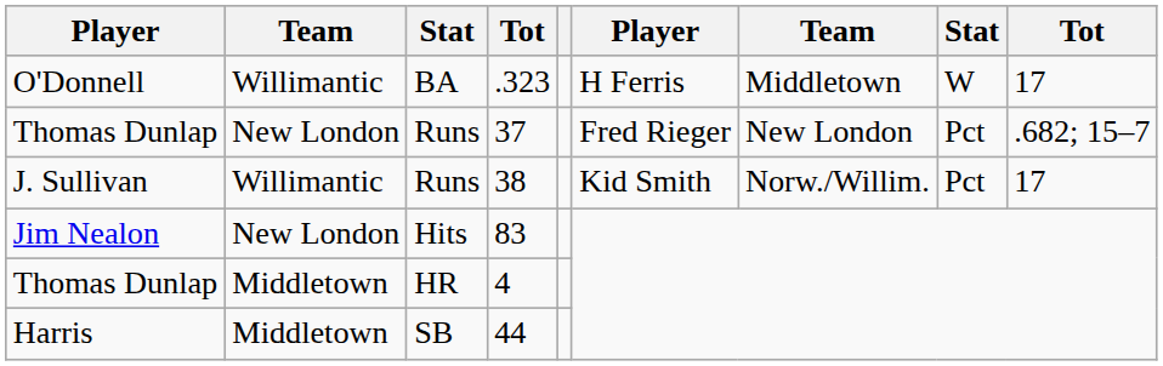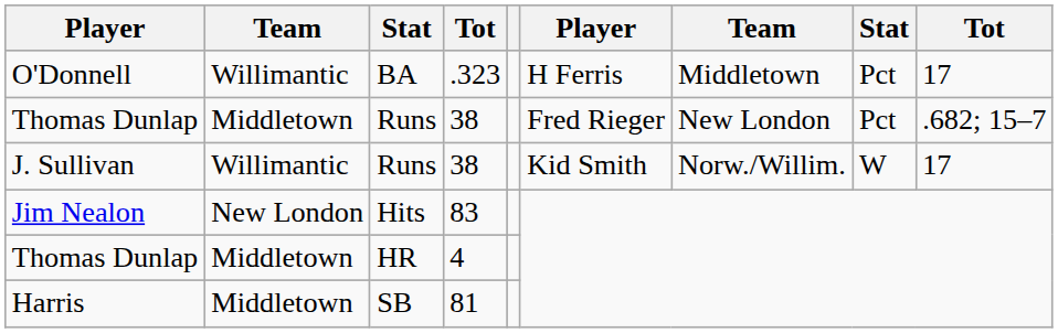O'Donnell | column 8: W -> Pct
Thomas Dunlap / Runs | column 2: New London -> Middletown
Thomas Dunlap / Runs | column 4: 37 -> 38
J. Sullivan | column 8: Pct -> W
Harris | column 4: 44 -> 81
